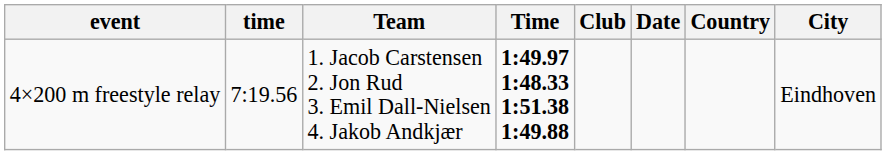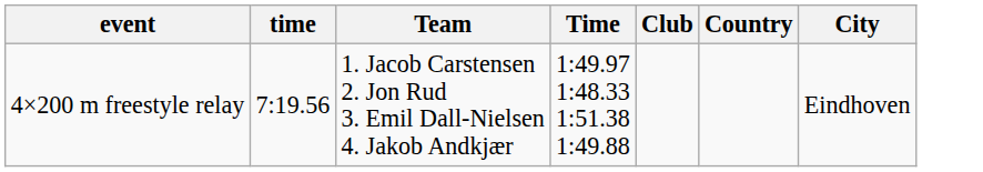- column: Date
4×200 m freestyle relay | Time: bold -> normal
